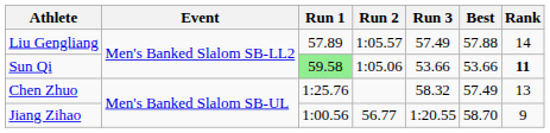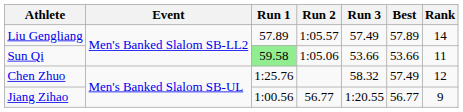Liu Gengliang | Best: 57.88 -> 57.89
Sun Qi | Rank: bold -> normal
Chen Zhuo | Rank: 13 -> 12
Jiang Zihao | Best: 58.70 -> 56.77
